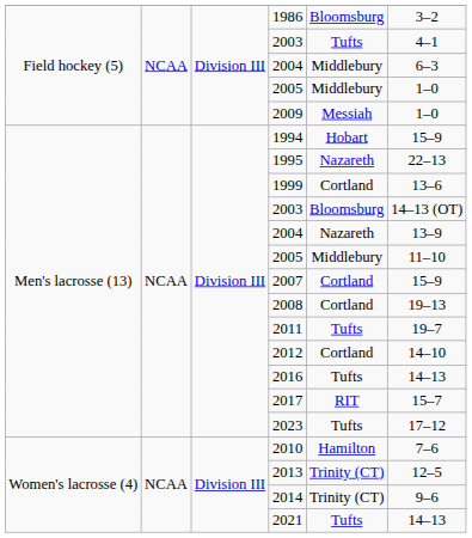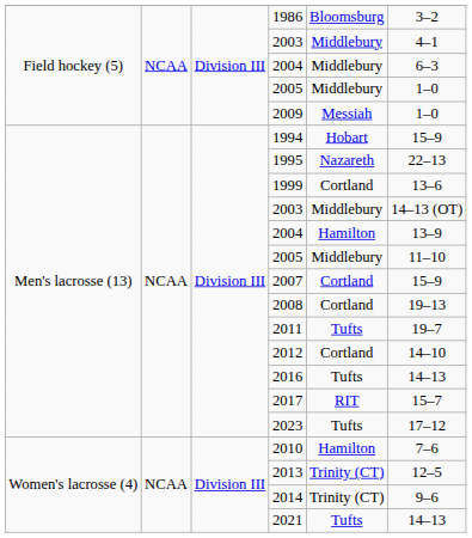Field hockey (5) / 2003 | column 5: Tufts -> Middlebury
Men's lacrosse (13) / 2003 | column 5: Bloomsburg -> Middlebury
Men's lacrosse (13) / 2004 | column 5: Nazareth -> Hamilton
